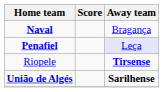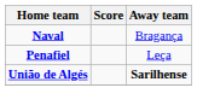Penafiel | Away team: lavender background -> no background
- row: Riopele | Tirsense
